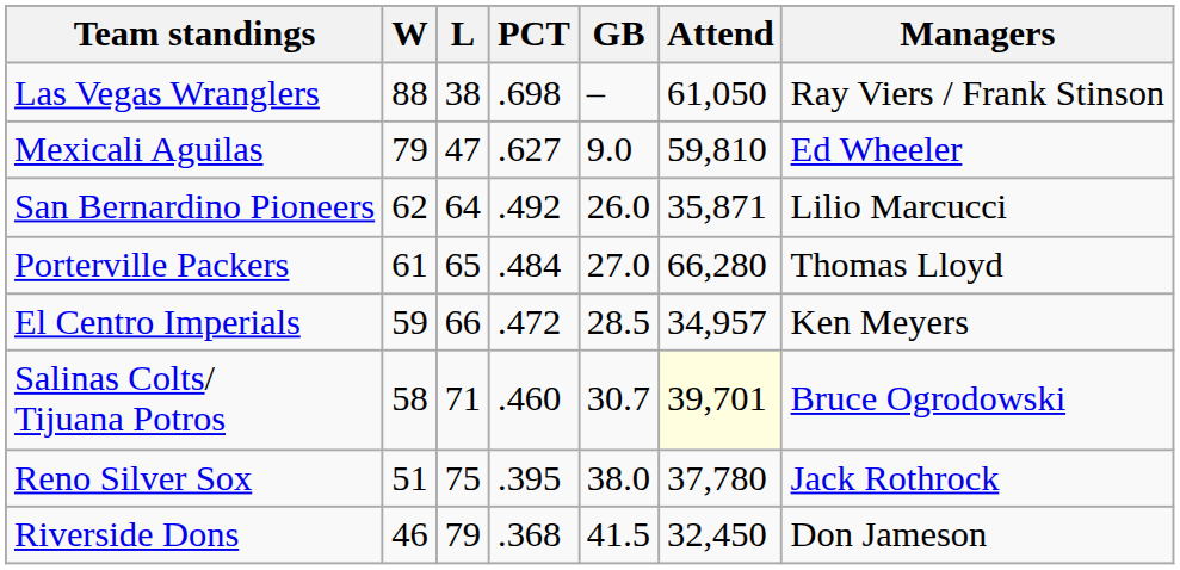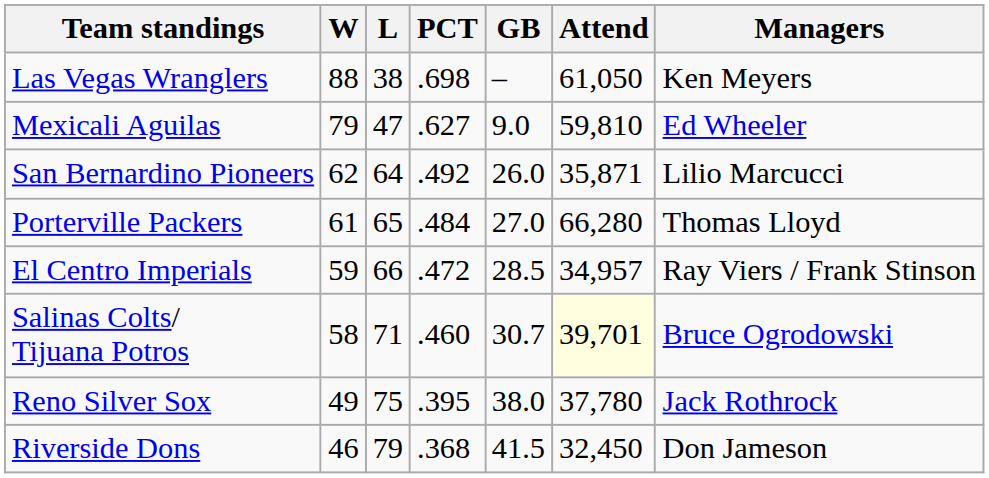Las Vegas Wranglers | Managers: Ray Viers / Frank Stinson -> Ken Meyers
El Centro Imperials | Managers: Ken Meyers -> Ray Viers / Frank Stinson
Reno Silver Sox | W: 51 -> 49
